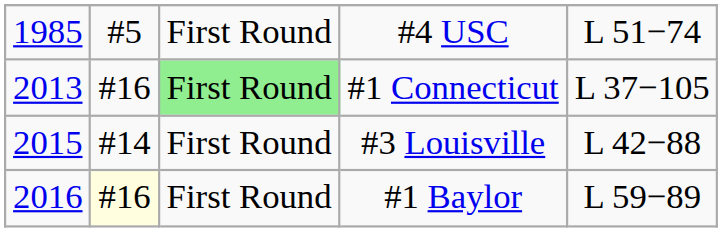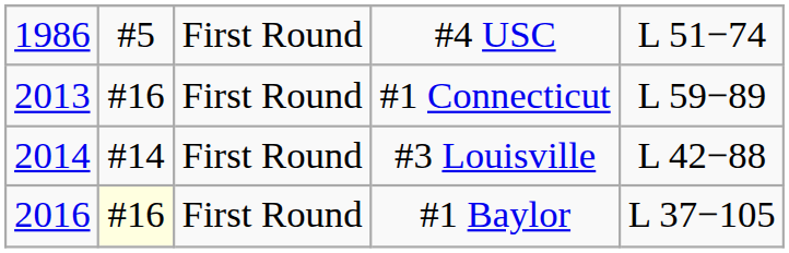#4 USC | column 1: 1985 -> 1986
#1 Connecticut | column 3: lightgreen background -> no background
#1 Connecticut | column 5: L 37−105 -> L 59−89
#3 Louisville | column 1: 2015 -> 2014
#1 Baylor | column 5: L 59−89 -> L 37−105
